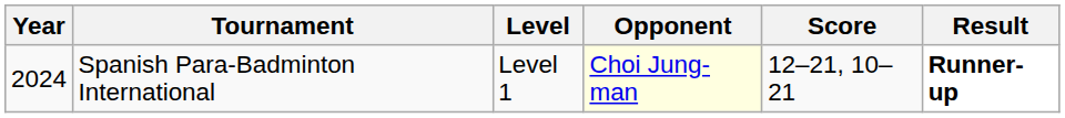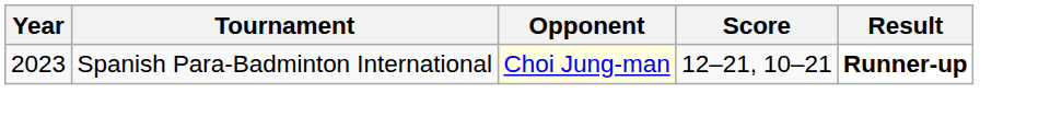- column: Level | Level 1
Spanish Para-Badminton International | Year: 2024 -> 2023
